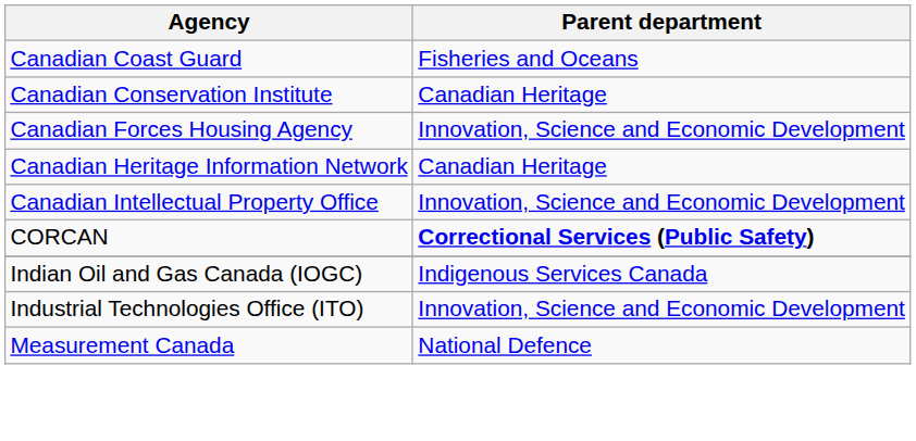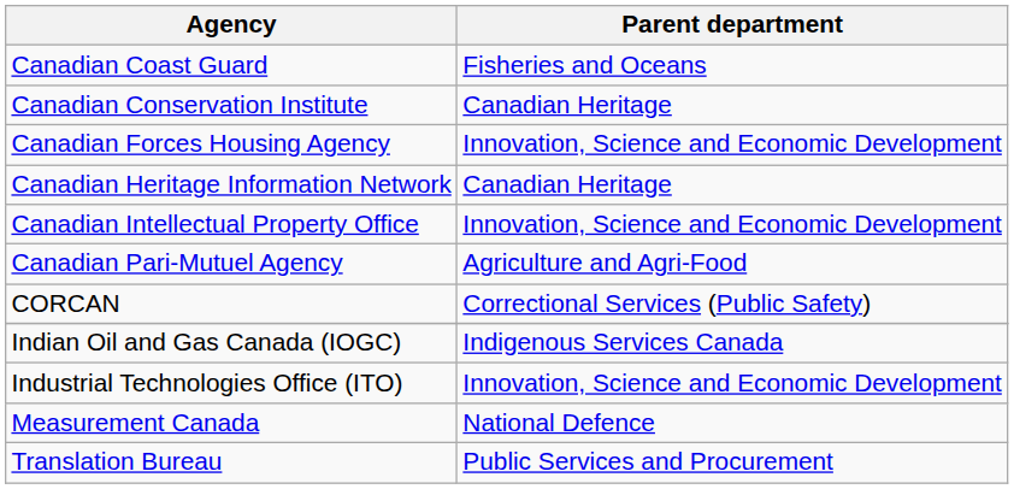+ row: Canadian Pari-Mutuel Agency | Agriculture and Agri-Food
CORCAN | Parent department: bold -> normal
+ row: Translation Bureau | Public Services and Procurement
